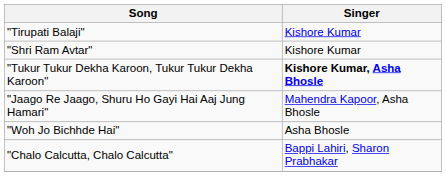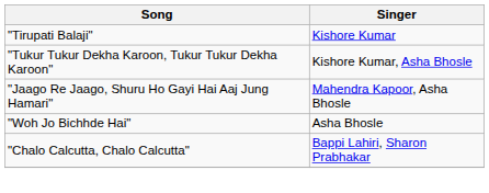- row: "Shri Ram Avtar" | Kishore Kumar
"Tukur Tukur Dekha Karoon, Tukur Tukur Dekha Karoon" | Singer: bold -> normal
